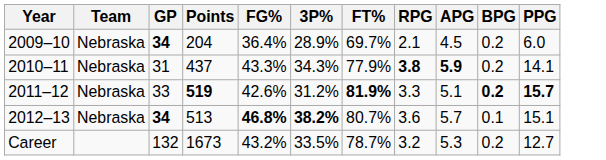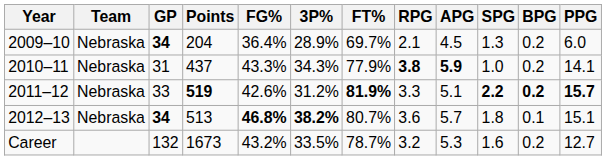+ column: SPG | 1.3 | 1.0 | 2.2 | 1.8 | 1.6
